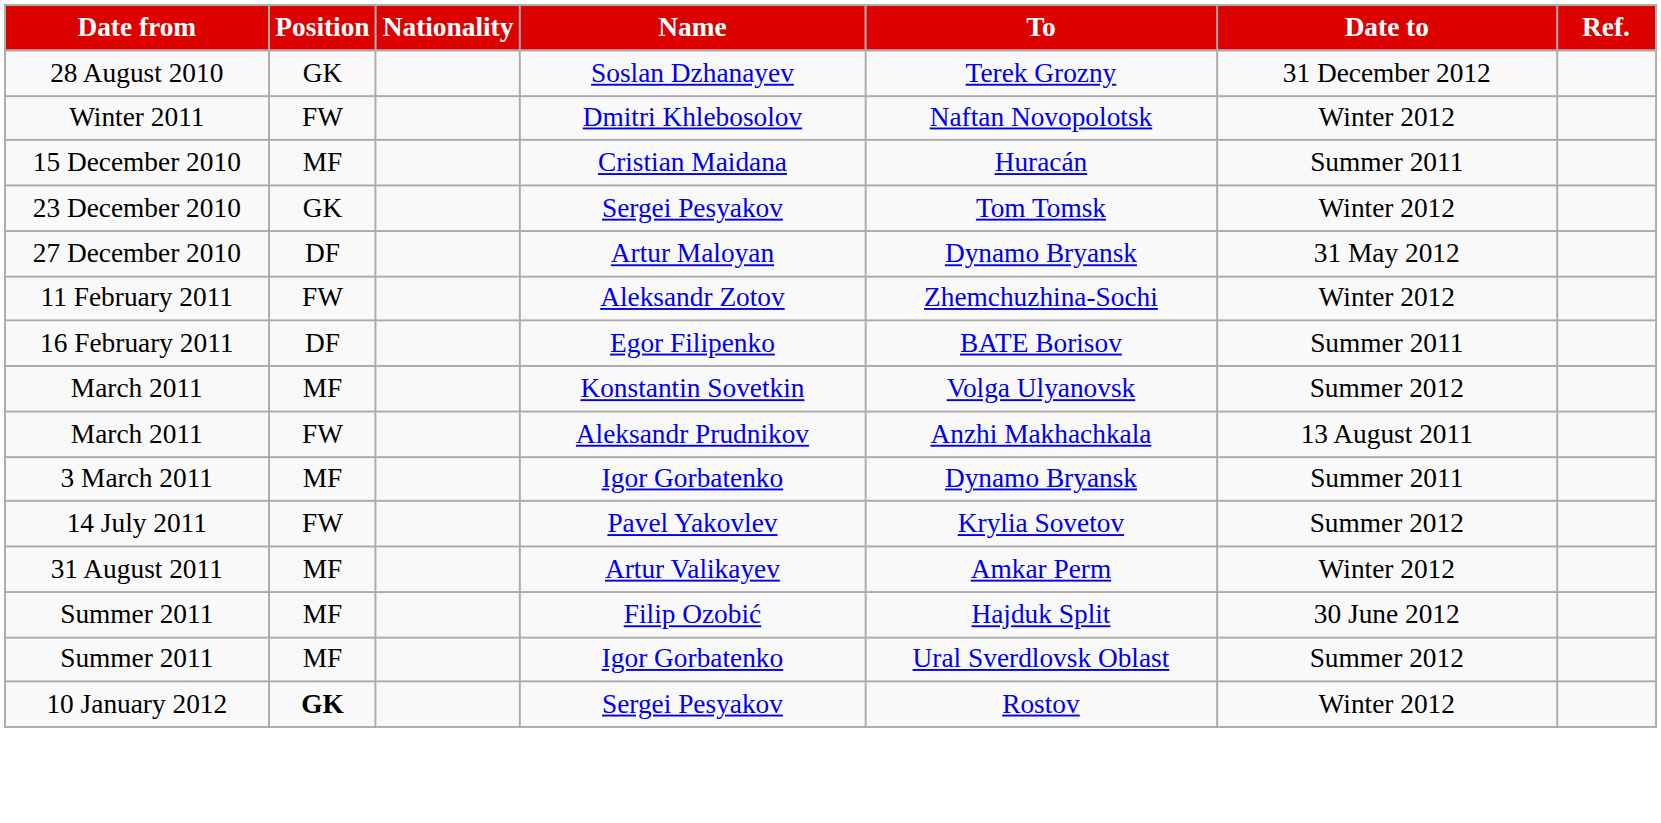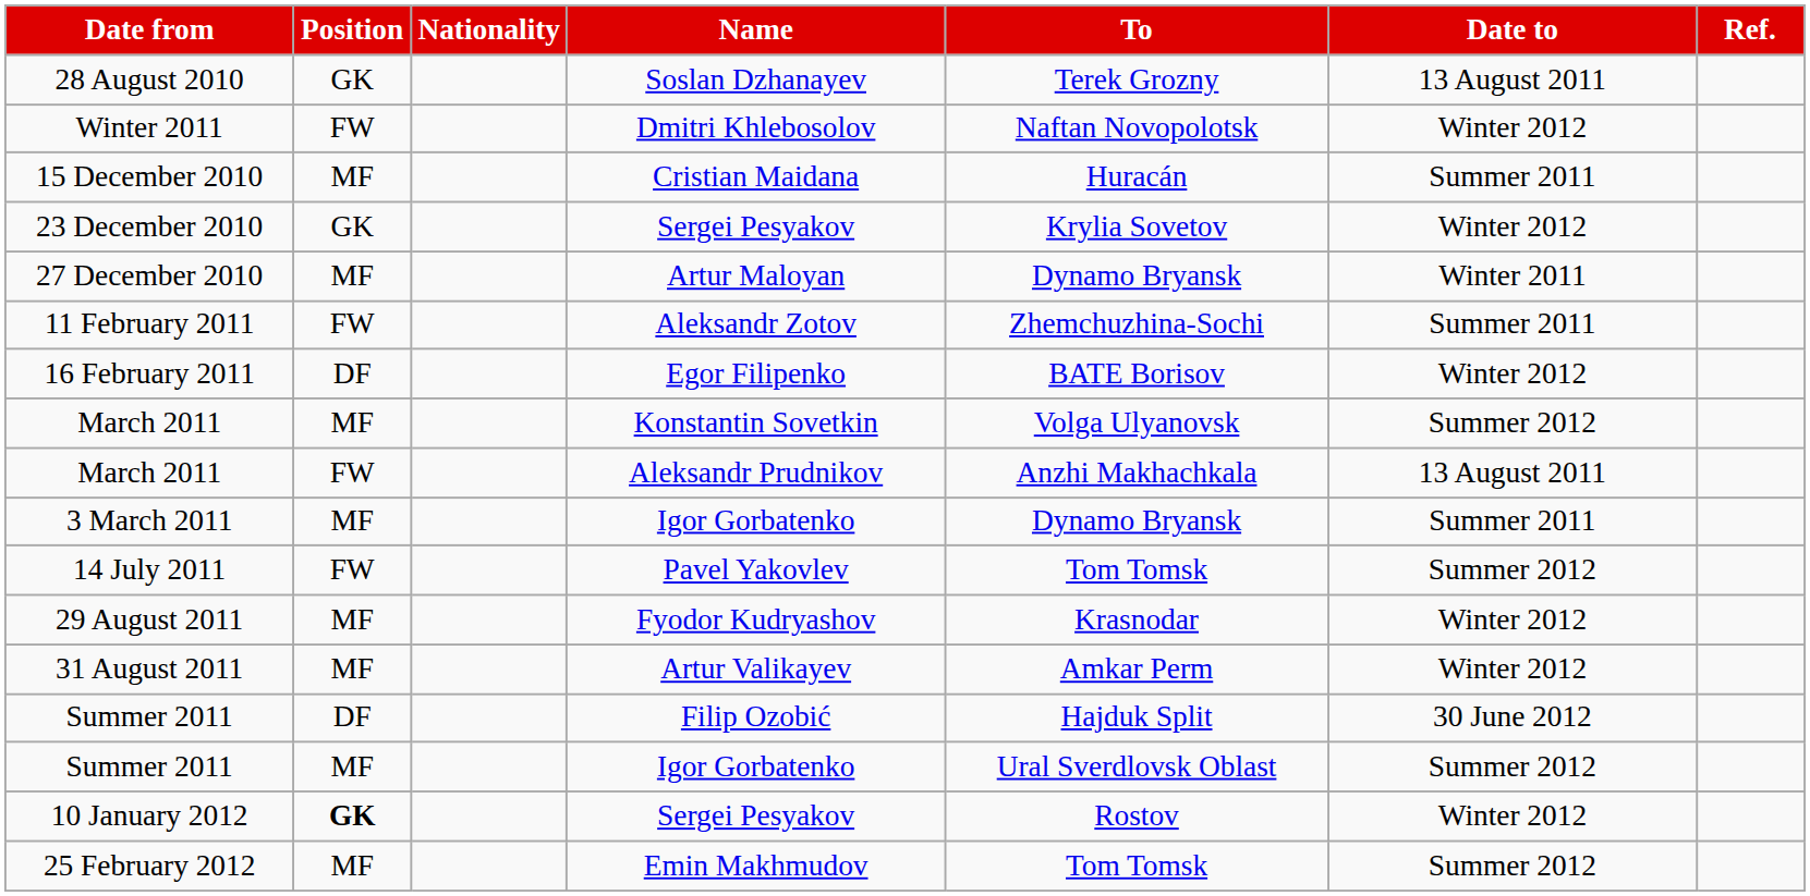28 August 2010 | Date to: 31 December 2012 -> 13 August 2011
23 December 2010 | To: Tom Tomsk -> Krylia Sovetov
27 December 2010 | Position: DF -> MF
27 December 2010 | Date to: 31 May 2012 -> Winter 2011
11 February 2011 | Date to: Winter 2012 -> Summer 2011
16 February 2011 | Date to: Summer 2011 -> Winter 2012
14 July 2011 | To: Krylia Sovetov -> Tom Tomsk
+ row: 29 August 2011 | MF | Fyodor Kudryashov | Krasnodar | Winter 2012
Summer 2011 / Filip Ozobić | Position: MF -> DF
+ row: 25 February 2012 | MF | Emin Makhmudov | Tom Tomsk | Summer 2012
